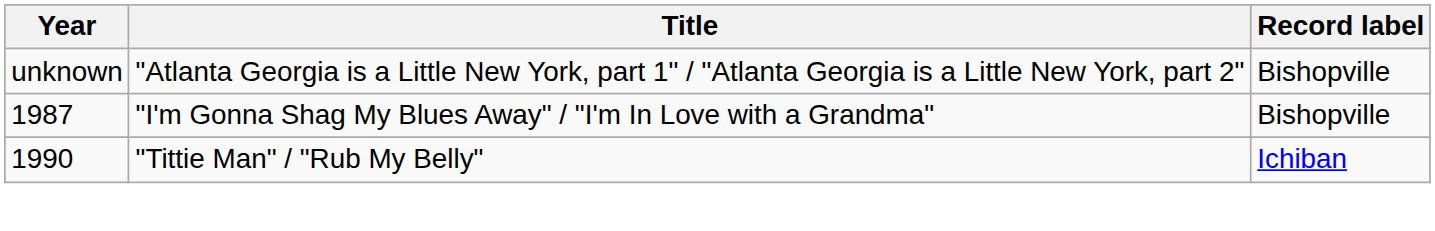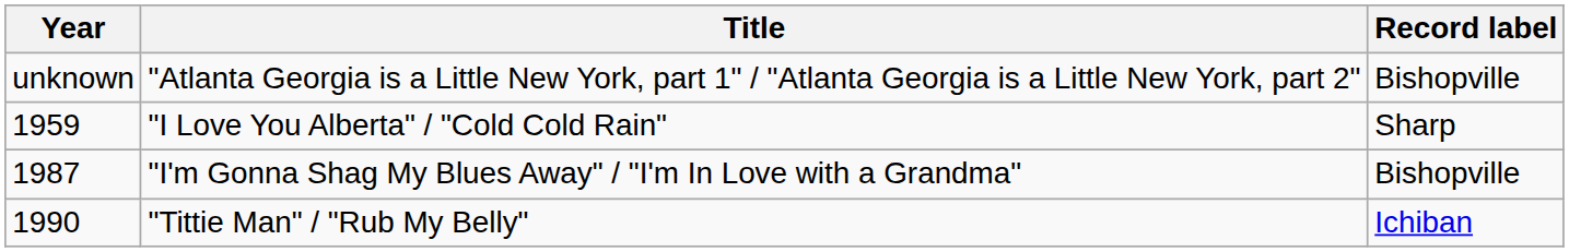+ row: 1959 | "I Love You Alberta" / "Cold Cold Rain" | Sharp
